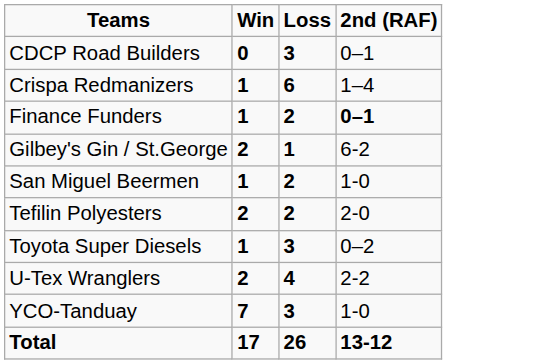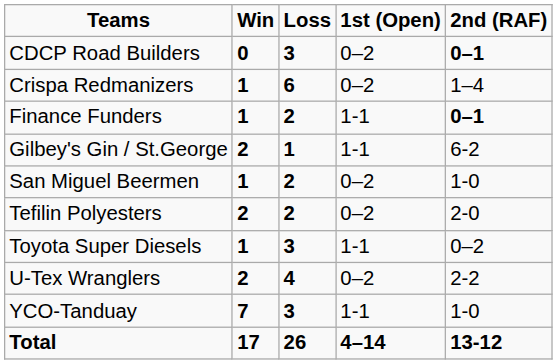+ column: 1st (Open) | 0–2 | 0–2 | 1-1 | 1-1 | 0–2 | 0–2 | 1-1 | 0–2 | 1-1 | 4–14
CDCP Road Builders | 2nd (RAF): normal -> bold
